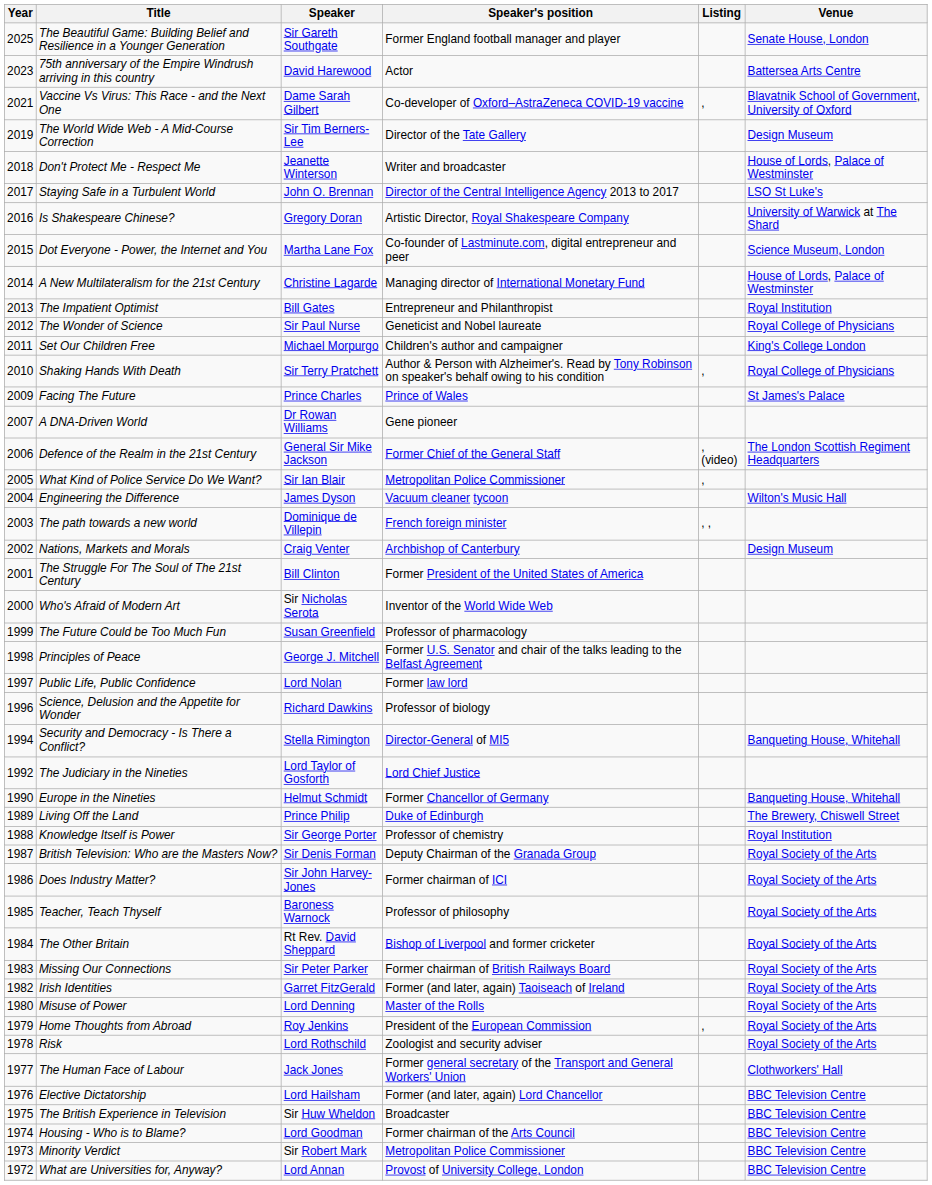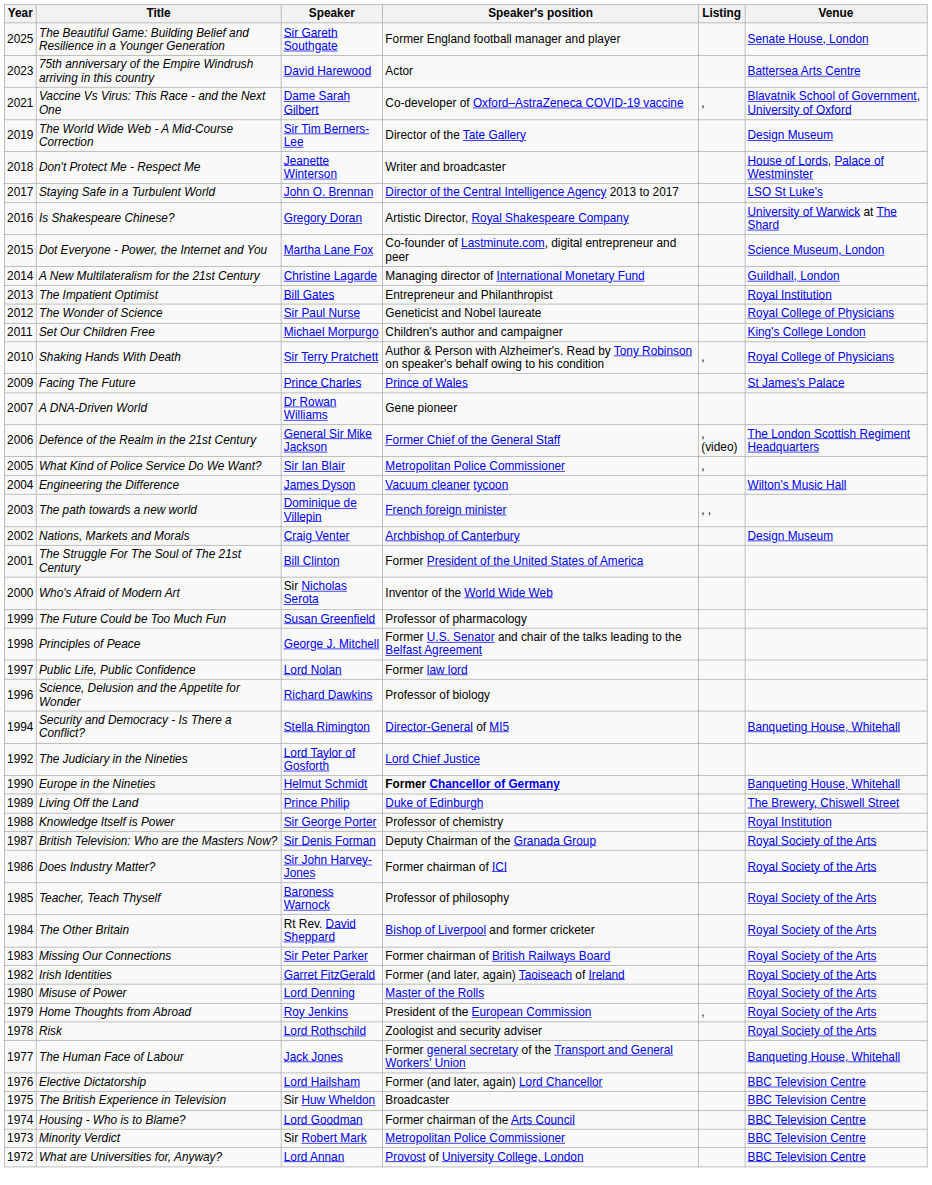A New Multilateralism for the 21st Century | Venue: House of Lords, Palace of Westminster -> Guildhall, London
Europe in the Nineties | Speaker's position: normal -> bold
The Human Face of Labour | Venue: Clothworkers' Hall -> Banqueting House, Whitehall
